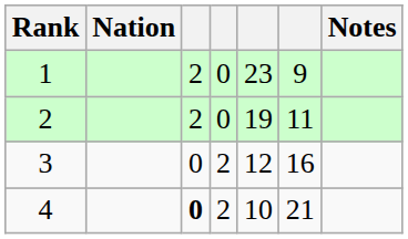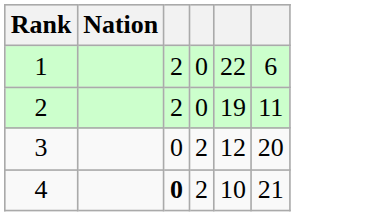- column: Notes
1 | column 5: 23 -> 22
1 | column 6: 9 -> 6
3 | column 6: 16 -> 20
